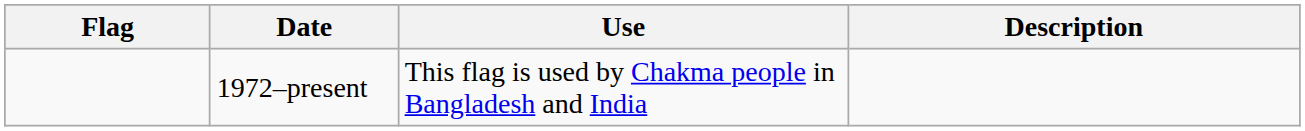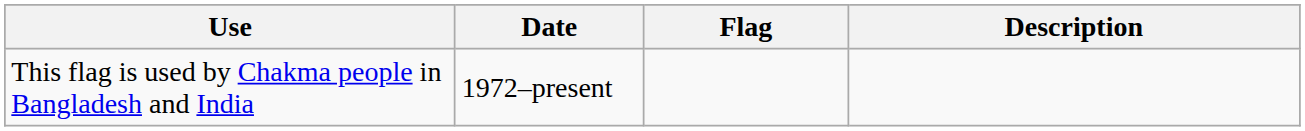columns swapped: Flag <-> Use
